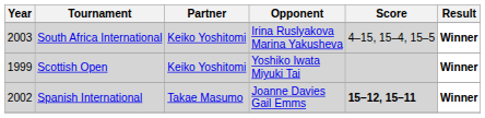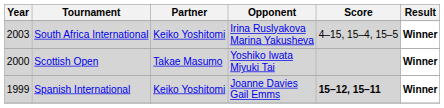Scottish Open | Year: 1999 -> 2000
Scottish Open | Partner: Keiko Yoshitomi -> Takae Masumo
Spanish International | Year: 2002 -> 1999
Spanish International | Partner: Takae Masumo -> Keiko Yoshitomi
